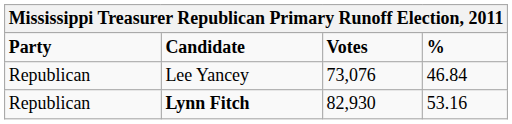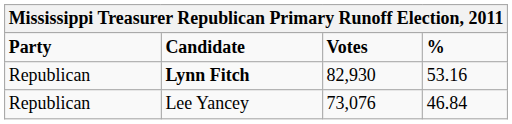rows swapped: Lynn Fitch <-> Lee Yancey
